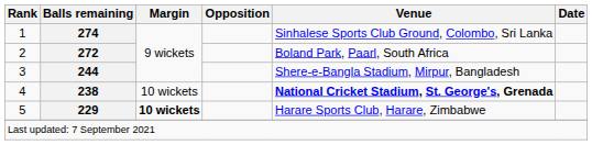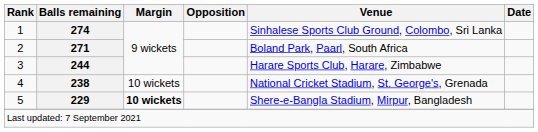2 | Balls remaining: 272 -> 271
3 | Venue: Shere-e-Bangla Stadium, Mirpur, Bangladesh -> Harare Sports Club, Harare, Zimbabwe
4 | Venue: bold -> normal
5 | Venue: Harare Sports Club, Harare, Zimbabwe -> Shere-e-Bangla Stadium, Mirpur, Bangladesh
